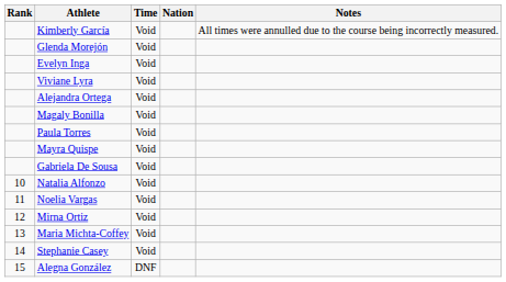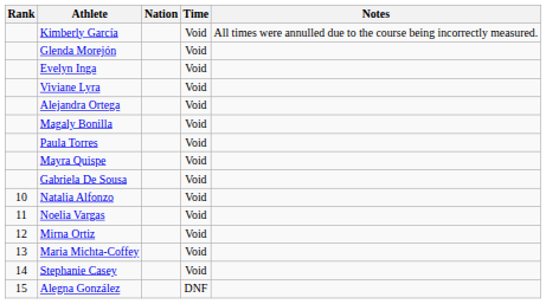columns swapped: Nation <-> Time
